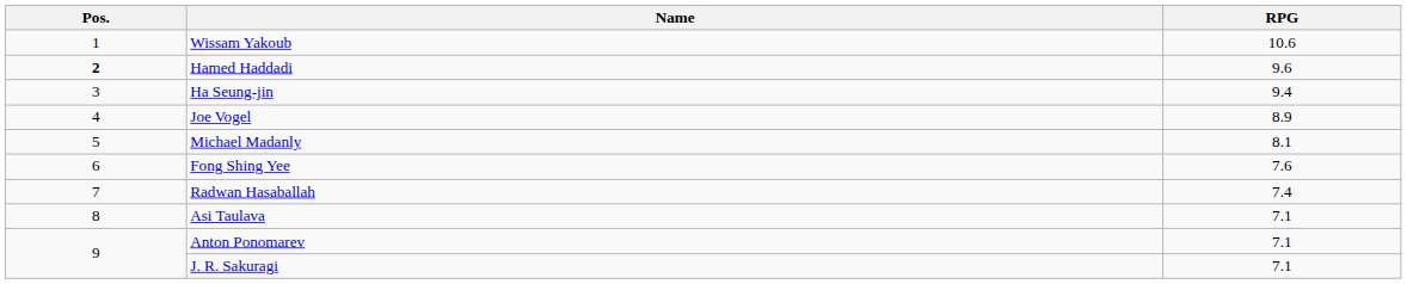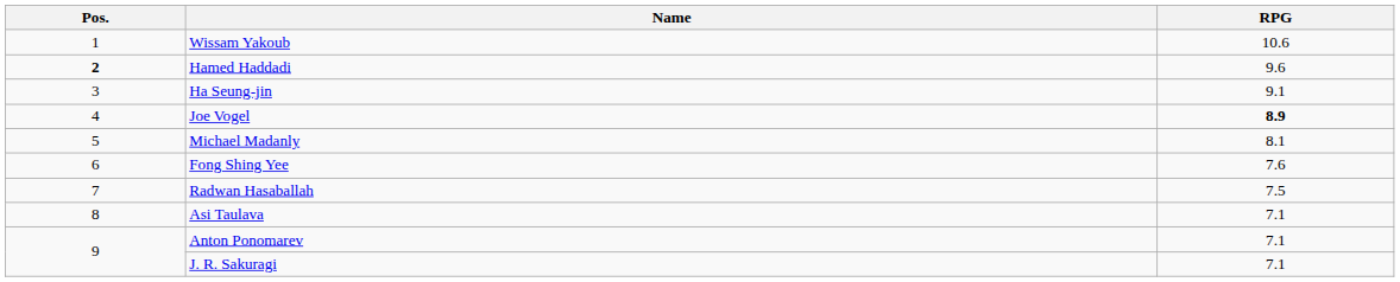Ha Seung-jin | RPG: 9.4 -> 9.1
Joe Vogel | RPG: normal -> bold
Radwan Hasaballah | RPG: 7.4 -> 7.5
